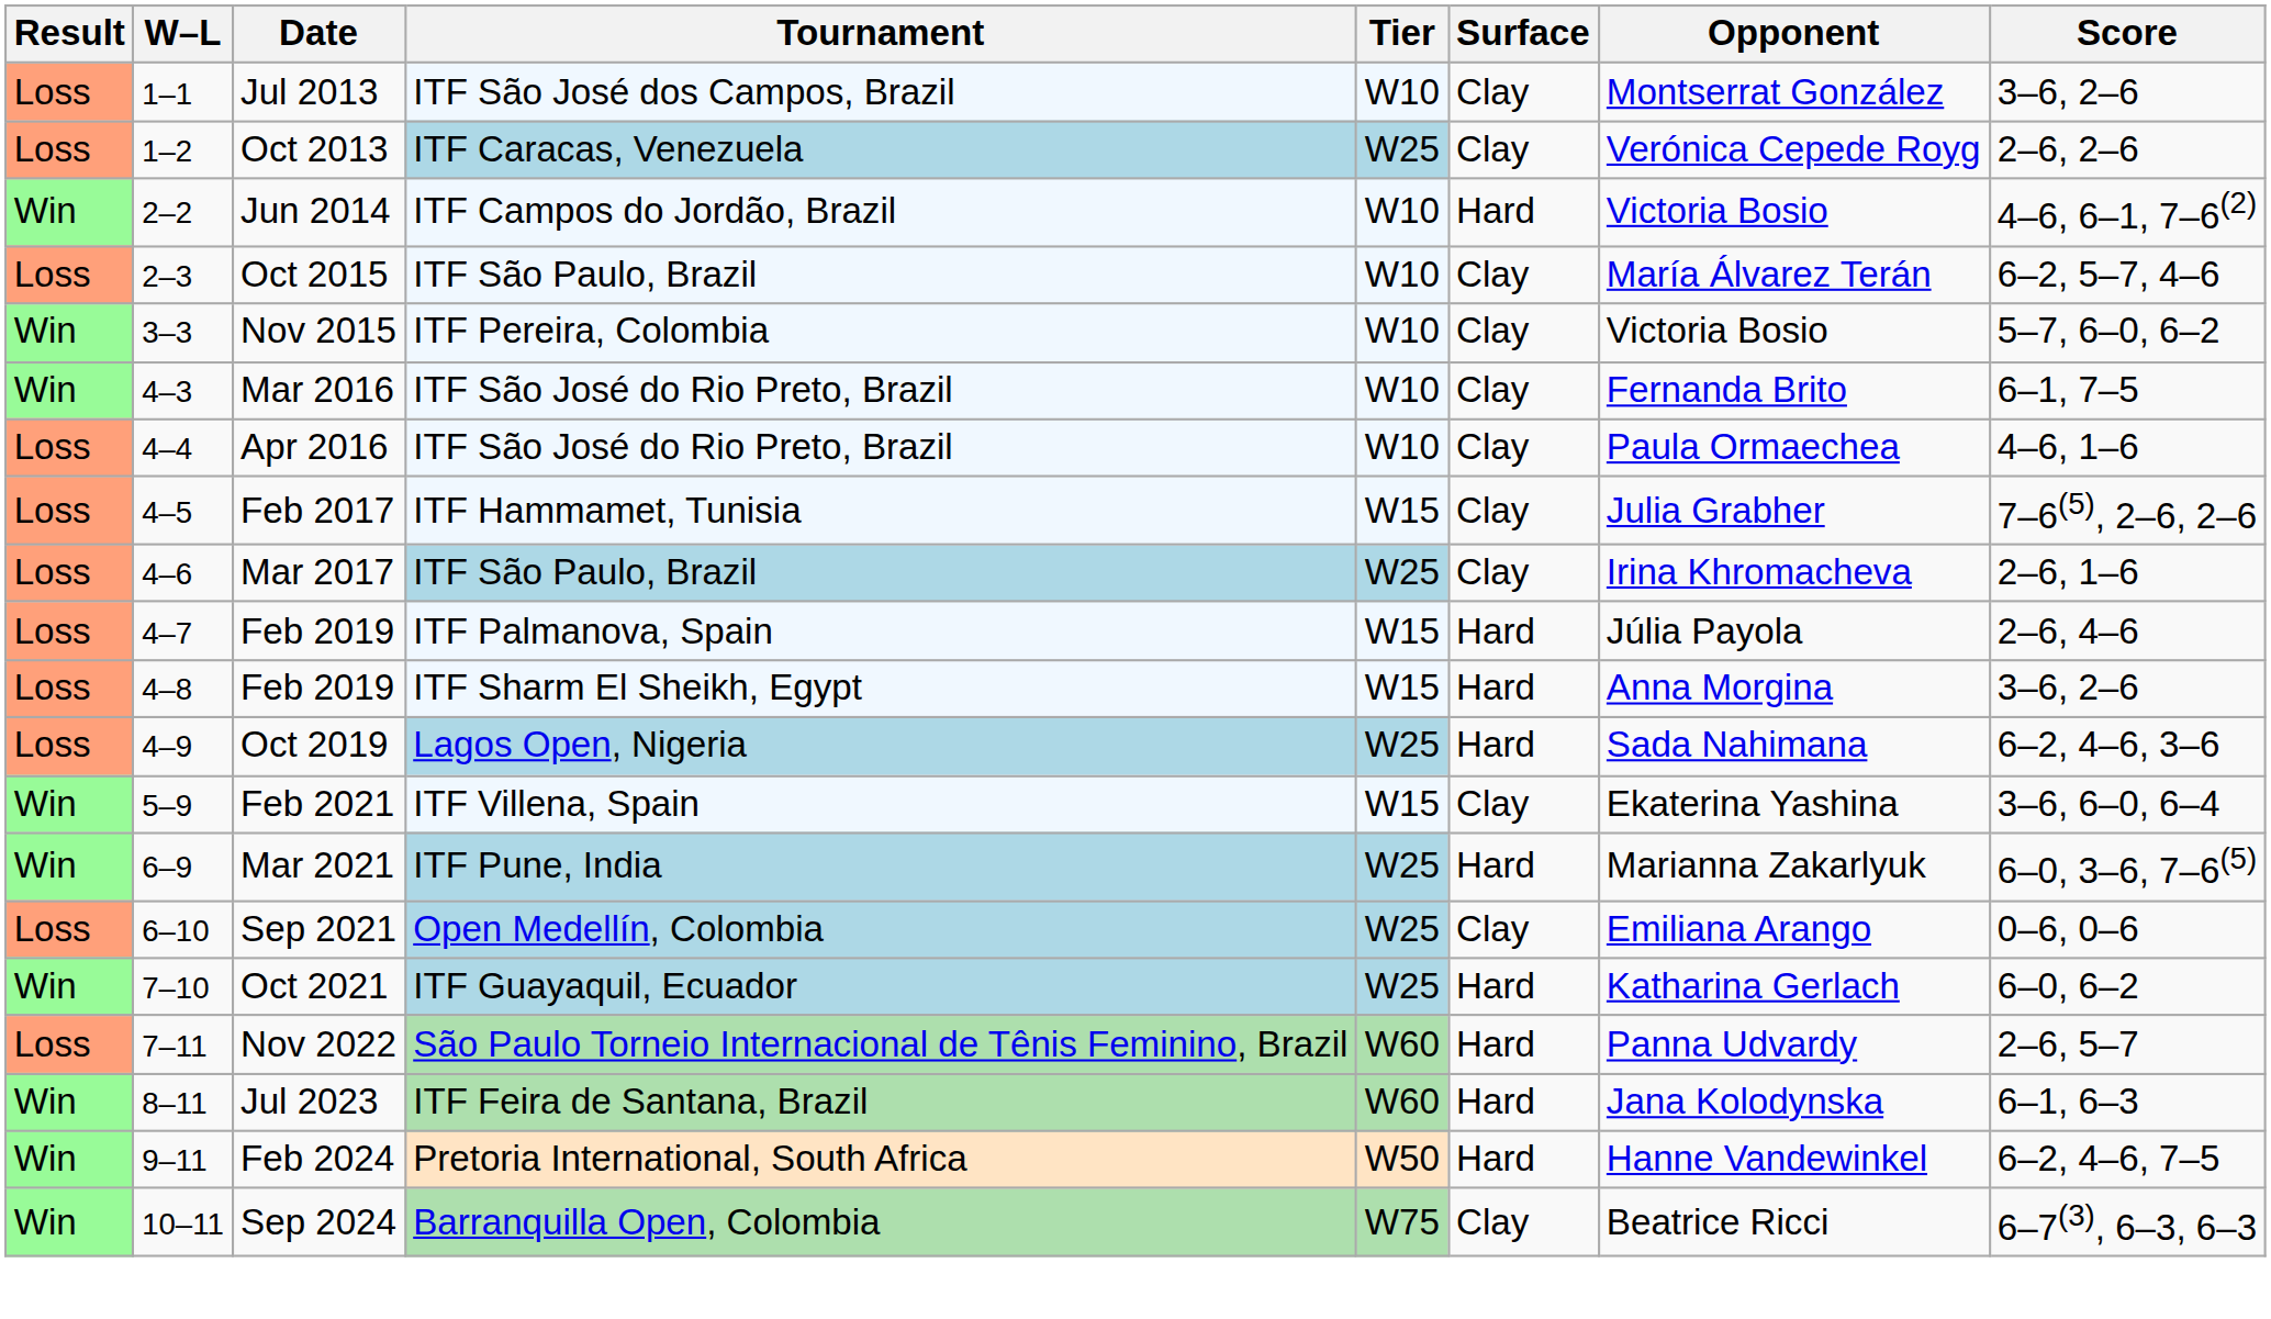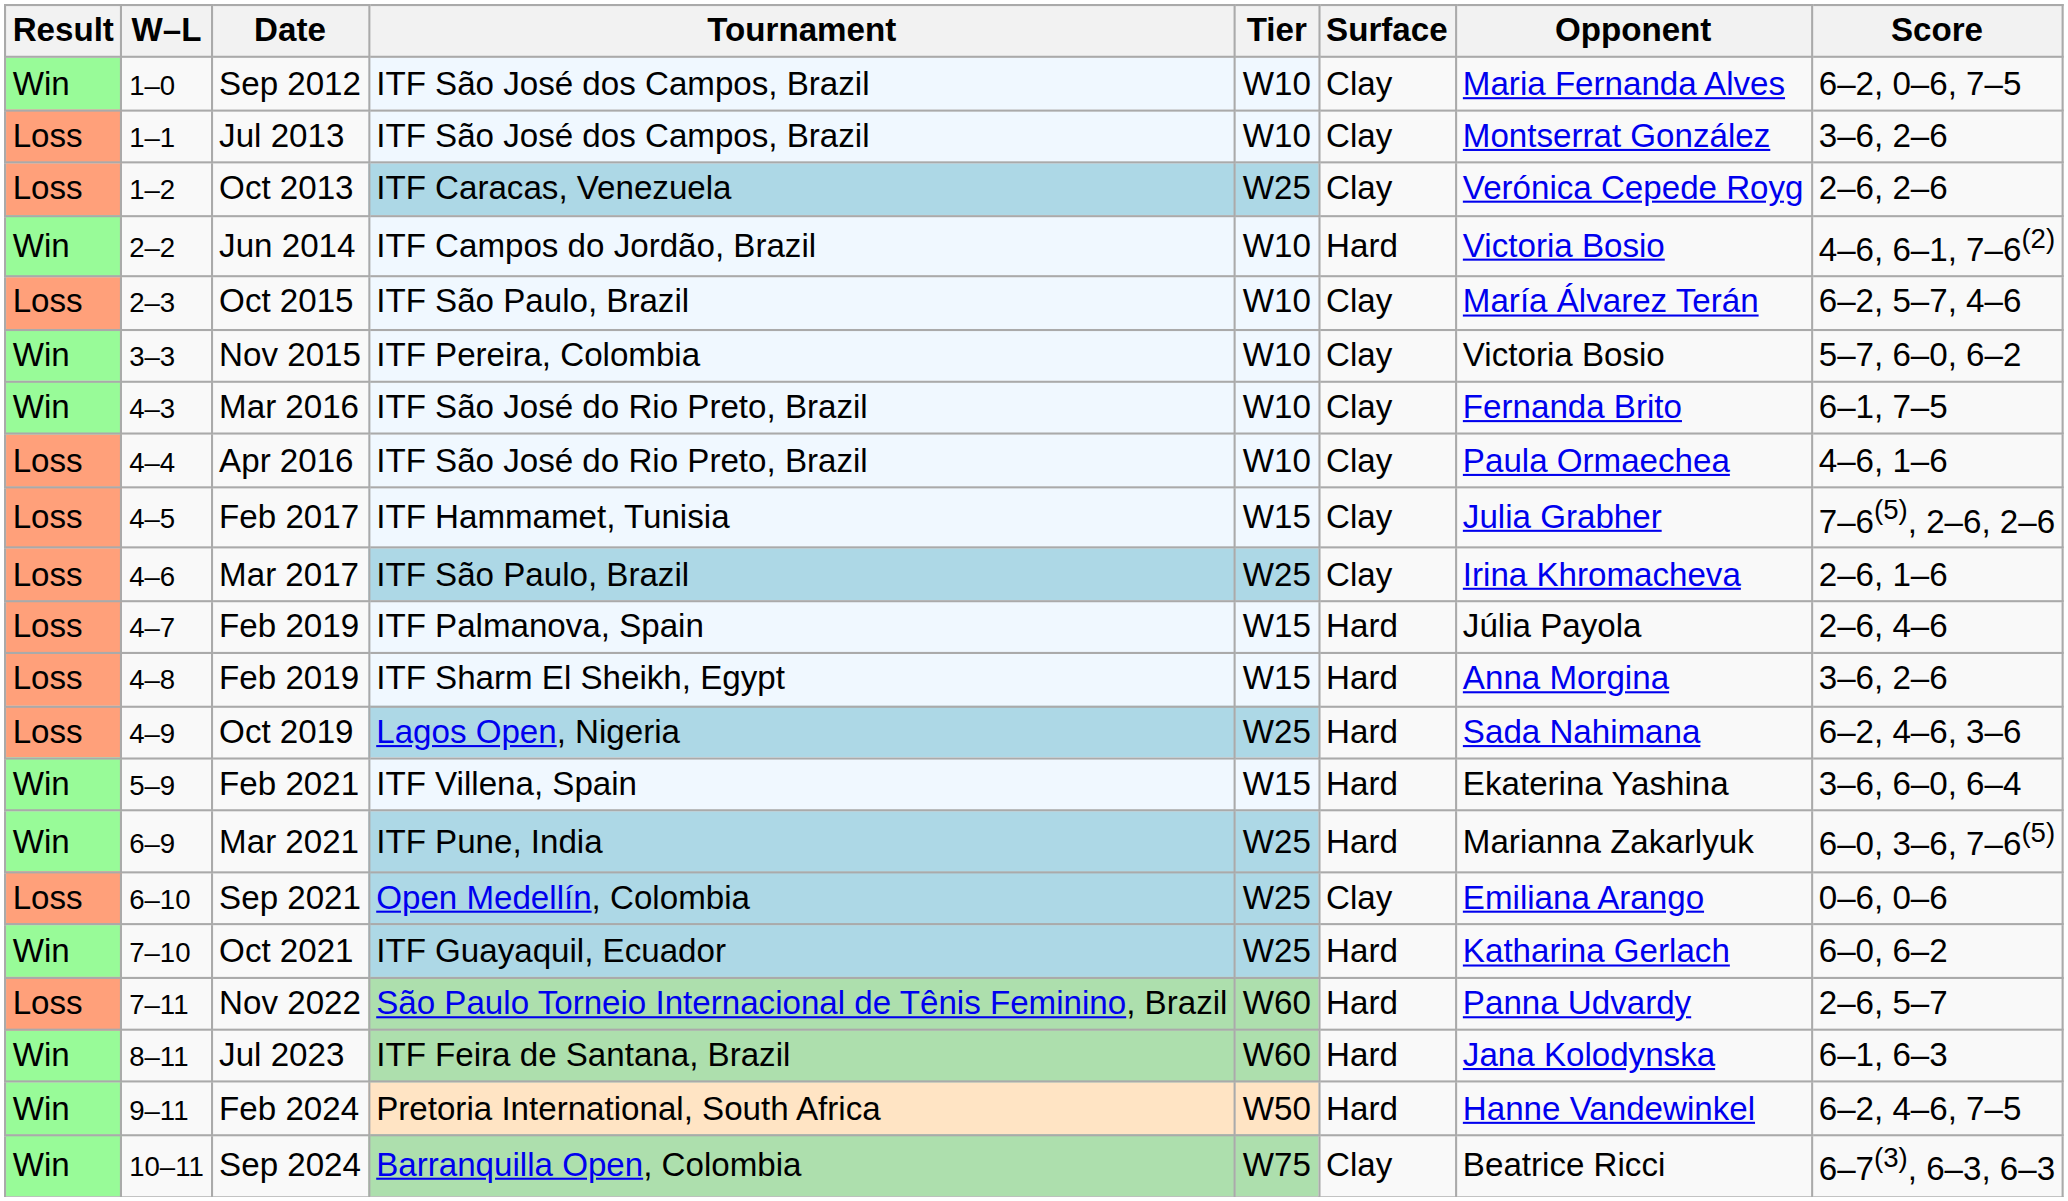+ row: Win | 1–0 | Sep 2012 | ITF São José dos Campos, Brazil | W10 | Clay | Maria Fernanda Alves | 6–2, 0–6, 7–5
Feb 2021 | Surface: Clay -> Hard
